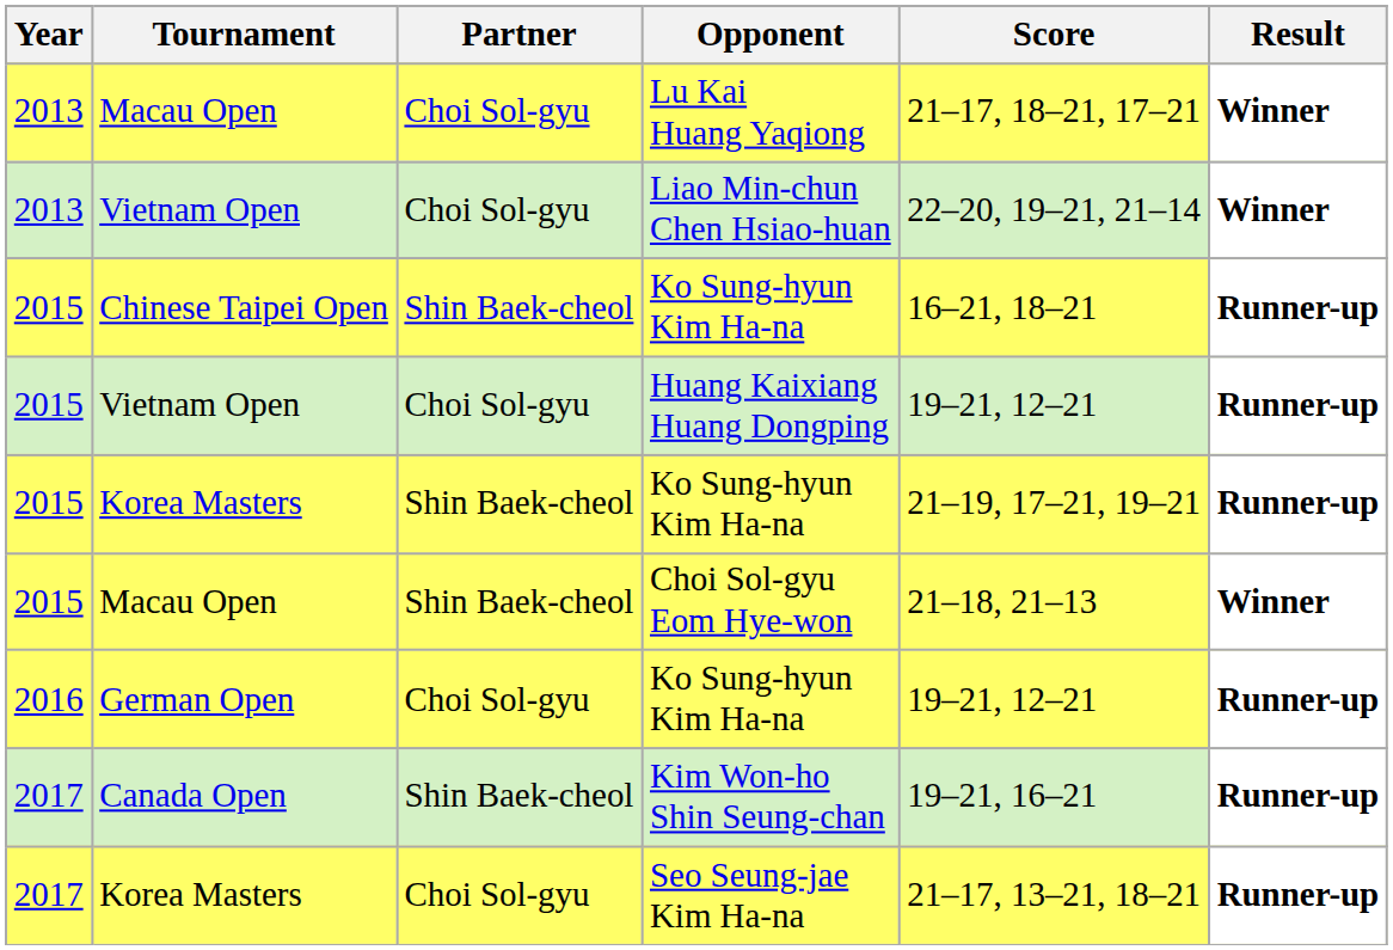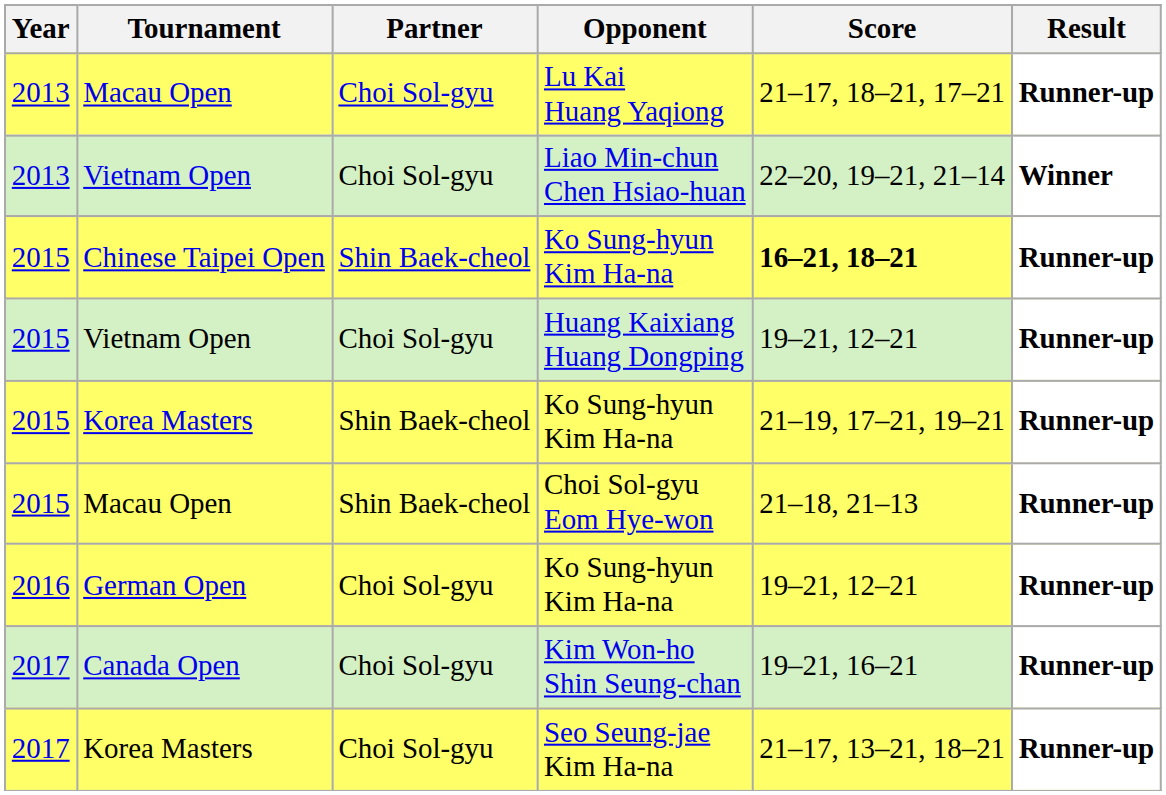Lu Kai Huang Yaqiong | Result: Winner -> Runner-up
Chinese Taipei Open / Ko Sung-hyun Kim Ha-na | Score: normal -> bold
Choi Sol-gyu Eom Hye-won | Result: Winner -> Runner-up
Kim Won-ho Shin Seung-chan | Partner: Shin Baek-cheol -> Choi Sol-gyu
